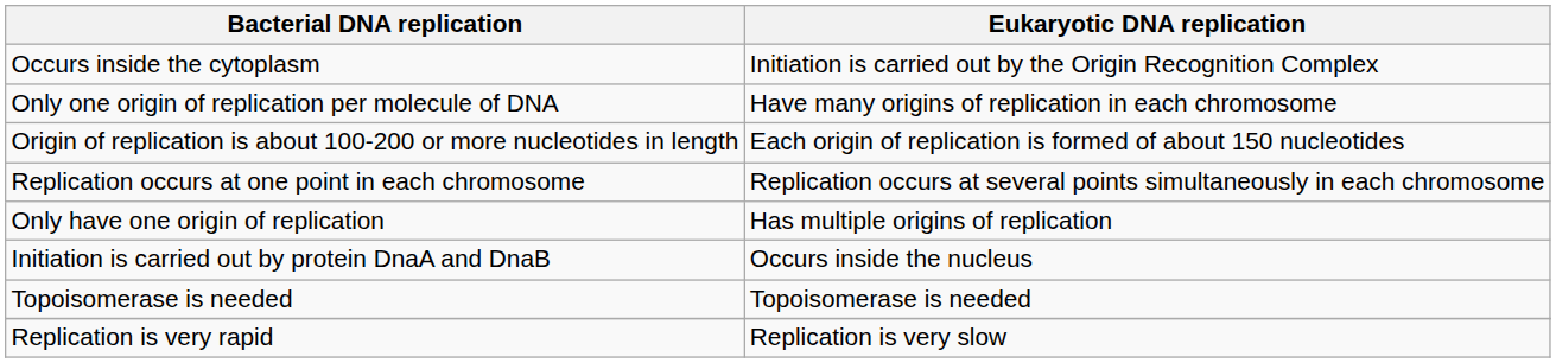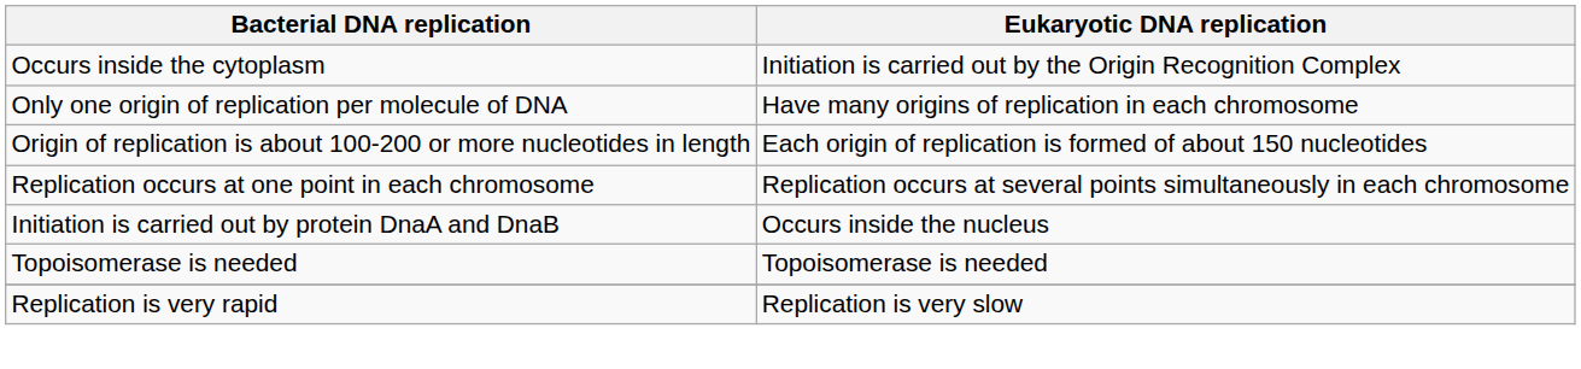- row: Only have one origin of replication | Has multiple origins of replication
